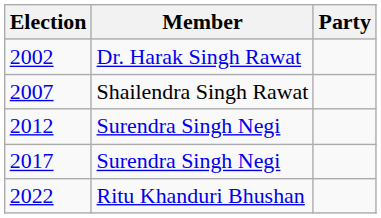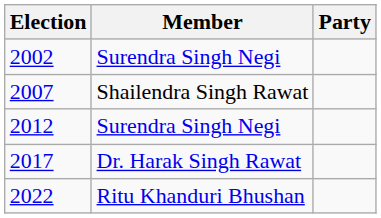2002 | Member: Dr. Harak Singh Rawat -> Surendra Singh Negi
2017 | Member: Surendra Singh Negi -> Dr. Harak Singh Rawat
